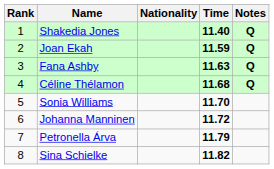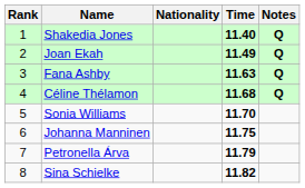Joan Ekah | Time: 11.59 -> 11.49
Johanna Manninen | Time: 11.72 -> 11.75
